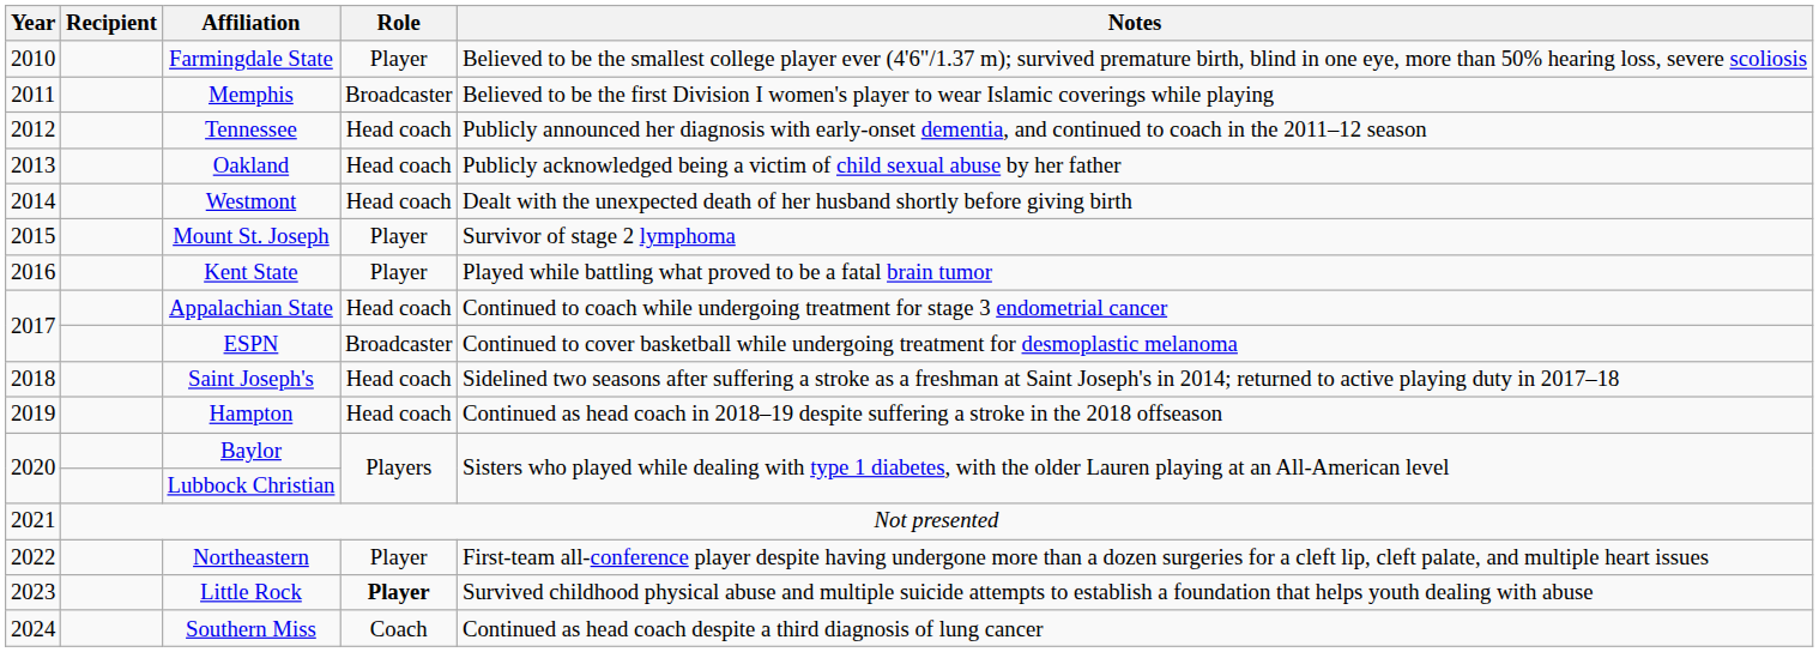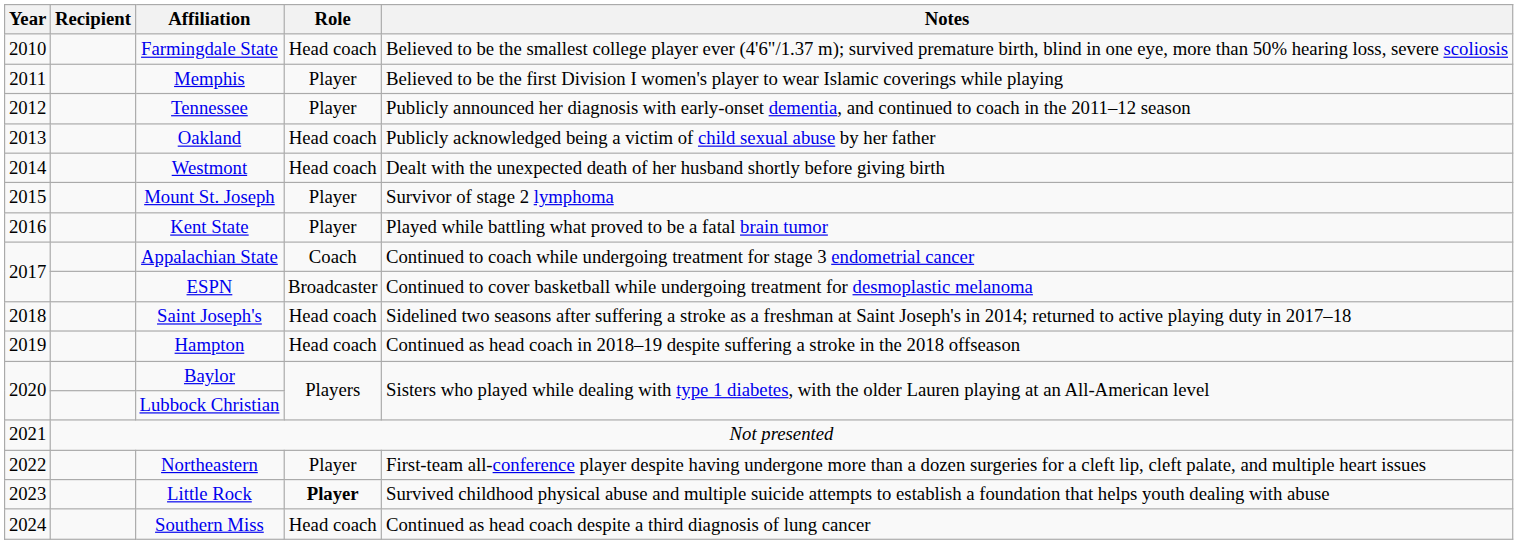Farmingdale State | Role: Player -> Head coach
Memphis | Role: Broadcaster -> Player
Tennessee | Role: Head coach -> Player
Appalachian State | Role: Head coach -> Coach
Southern Miss | Role: Coach -> Head coach
